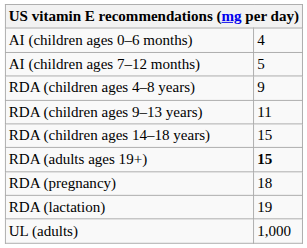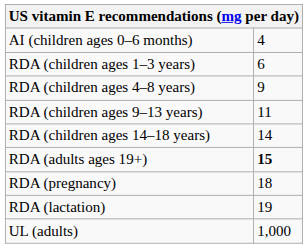- row: AI (children ages 7–12 months) | 5
+ row: RDA (children ages 1–3 years) | 6
RDA (children ages 14–18 years) | column 2: 15 -> 14
